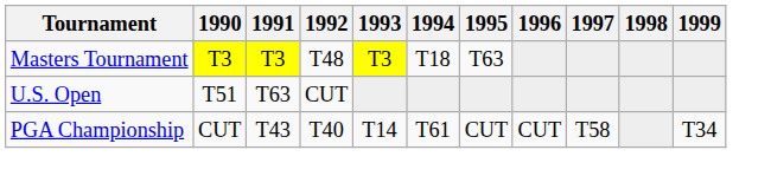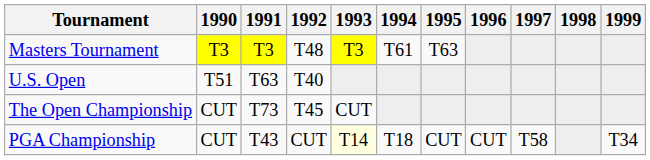Masters Tournament | 1994: T18 -> T61
U.S. Open | 1992: CUT -> T40
+ row: The Open Championship | CUT | T73 | T45 | CUT
PGA Championship | 1992: T40 -> CUT
PGA Championship | 1993: no background -> lightyellow background
PGA Championship | 1994: T61 -> T18
